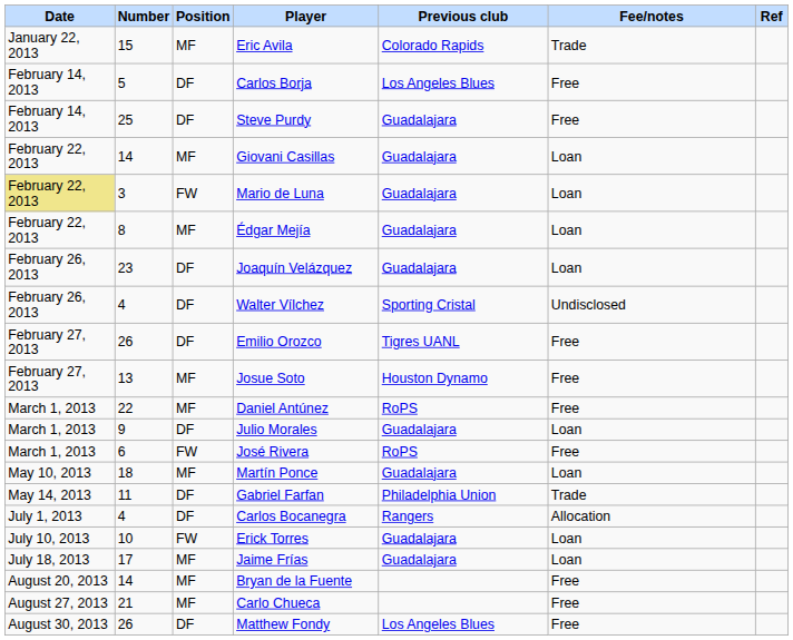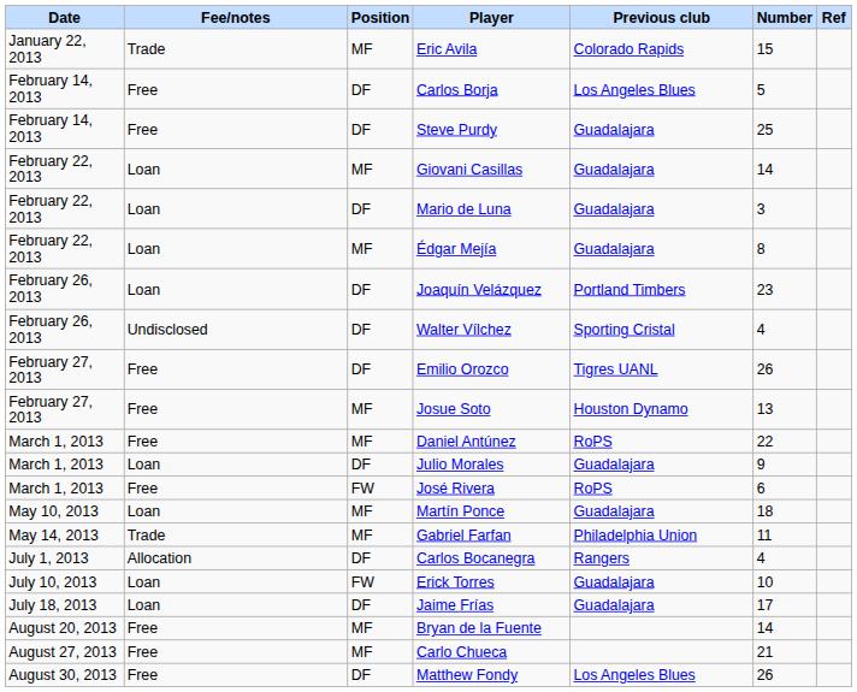columns swapped: Number <-> Fee/notes
Mario de Luna | Date: khaki background -> no background
Mario de Luna | Position: FW -> DF
Joaquín Velázquez | Previous club: Guadalajara -> Portland Timbers
Gabriel Farfan | Position: DF -> MF
Jaime Frías | Position: MF -> DF
